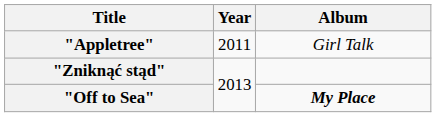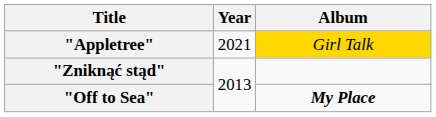"Appletree" | Year: 2011 -> 2021
"Appletree" | Album: no background -> gold background
